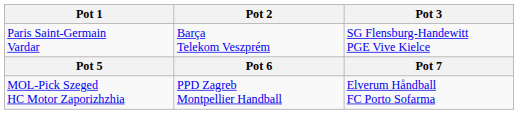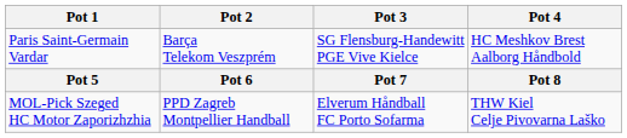+ column: Pot 4 | HC Meshkov Brest Aalborg Håndbold | Pot 8 | THW Kiel Celje Pivovarna Laško
